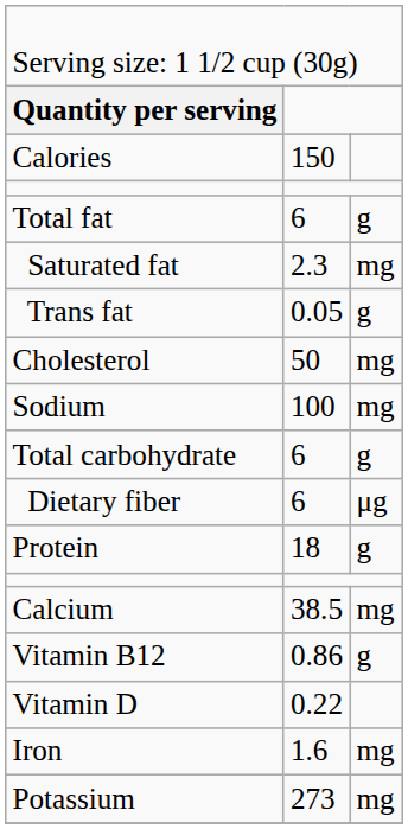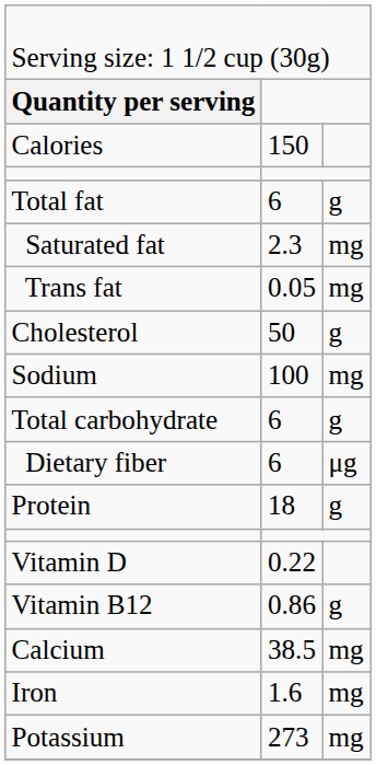Trans fat | column 3: g -> mg
Cholesterol | column 3: mg -> g
rows swapped: Vitamin D <-> Calcium
